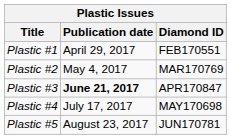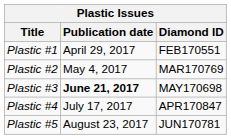Plastic #3 | Diamond ID: APR170847 -> MAY170698
Plastic #4 | Diamond ID: MAY170698 -> APR170847
